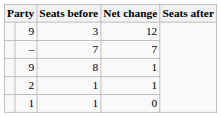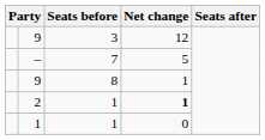– | Net change: 7 -> 5
2 | Net change: normal -> bold
